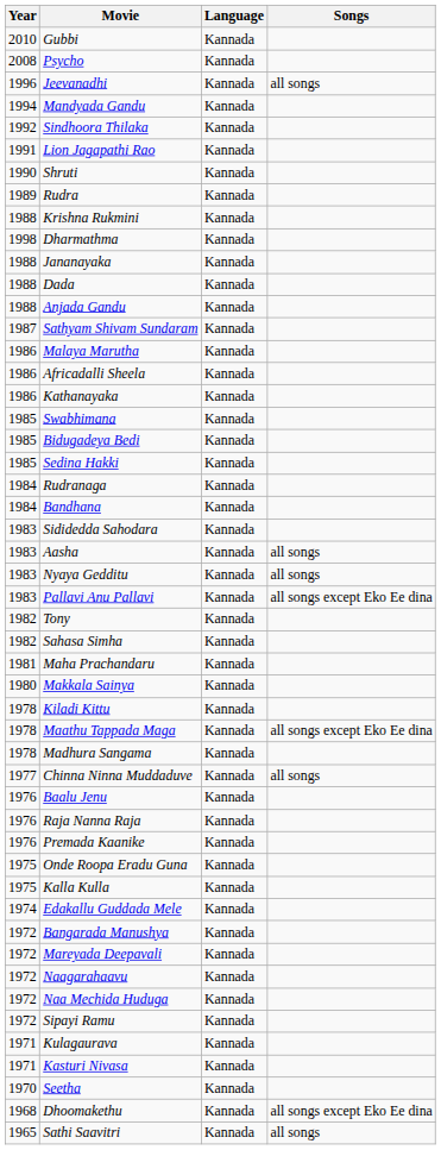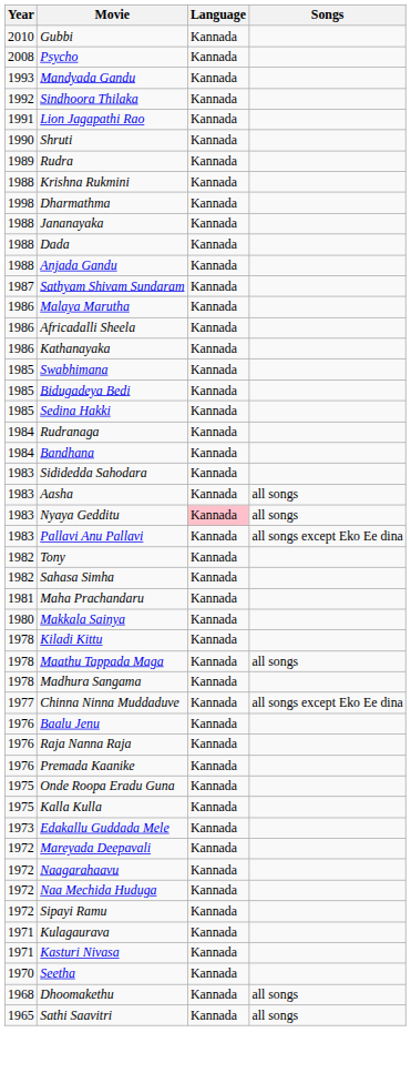- row: 1996 | Jeevanadhi | Kannada | all songs
Mandyada Gandu | Year: 1994 -> 1993
Nyaya Gedditu | Language: no background -> pink background
Maathu Tappada Maga | Songs: all songs except Eko Ee dina -> all songs
Chinna Ninna Muddaduve | Songs: all songs -> all songs except Eko Ee dina
Edakallu Guddada Mele | Year: 1974 -> 1973
- row: 1972 | Bangarada Manushya | Kannada
Dhoomakethu | Songs: all songs except Eko Ee dina -> all songs
